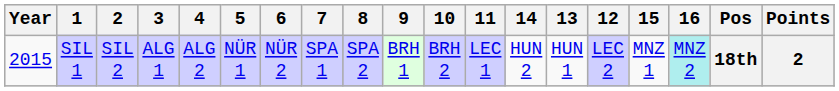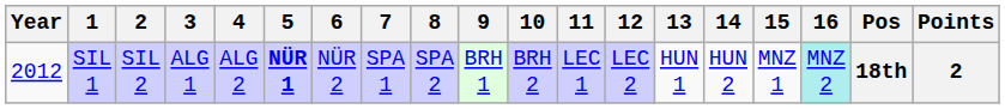columns swapped: 12 <-> 14
SIL 1 | Year: 2015 -> 2012
SIL 1 | 5: normal -> bold
